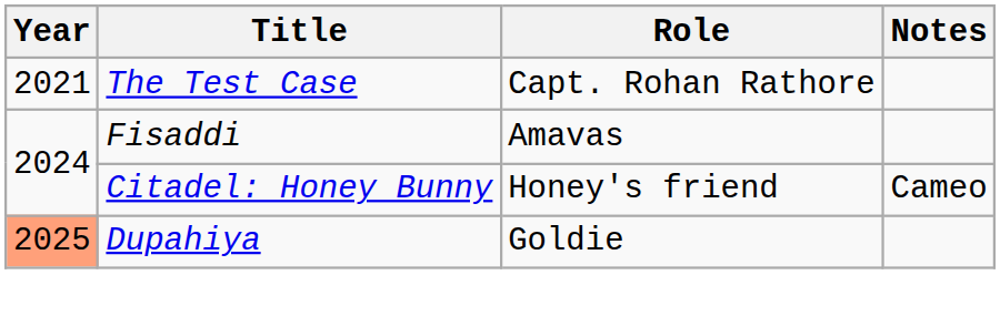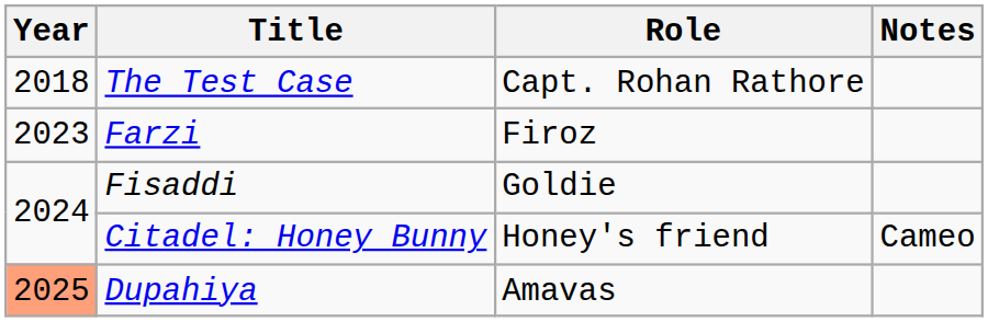The Test Case | Year: 2021 -> 2018
+ row: 2023 | Farzi | Firoz
Fisaddi | Role: Amavas -> Goldie
Dupahiya | Role: Goldie -> Amavas
